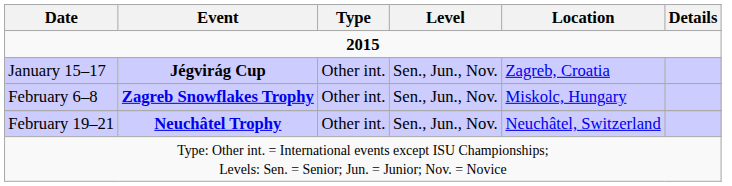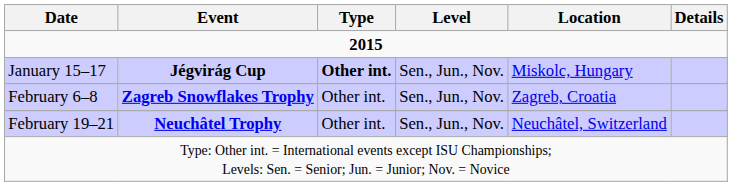January 15–17 | Type: normal -> bold
January 15–17 | Location: Zagreb, Croatia -> Miskolc, Hungary
February 6–8 | Location: Miskolc, Hungary -> Zagreb, Croatia
